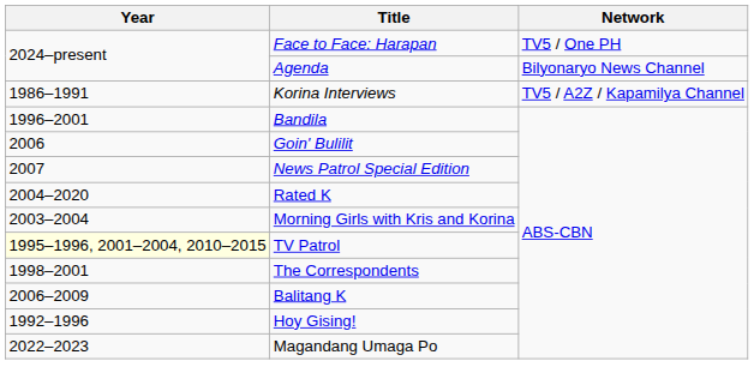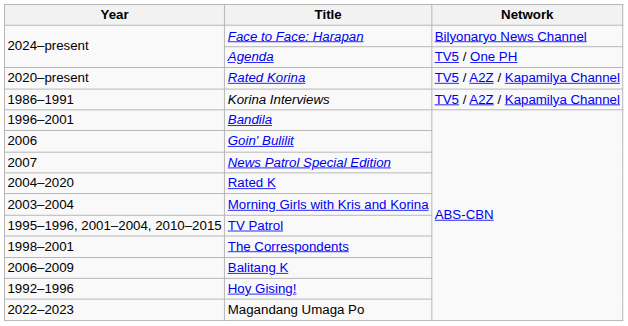Face to Face: Harapan | Network: TV5 / One PH -> Bilyonaryo News Channel
Agenda | Network: Bilyonaryo News Channel -> TV5 / One PH
+ row: 2020–present | Rated Korina | TV5 / A2Z / Kapamilya Channel
TV Patrol | Year: lightyellow background -> no background
